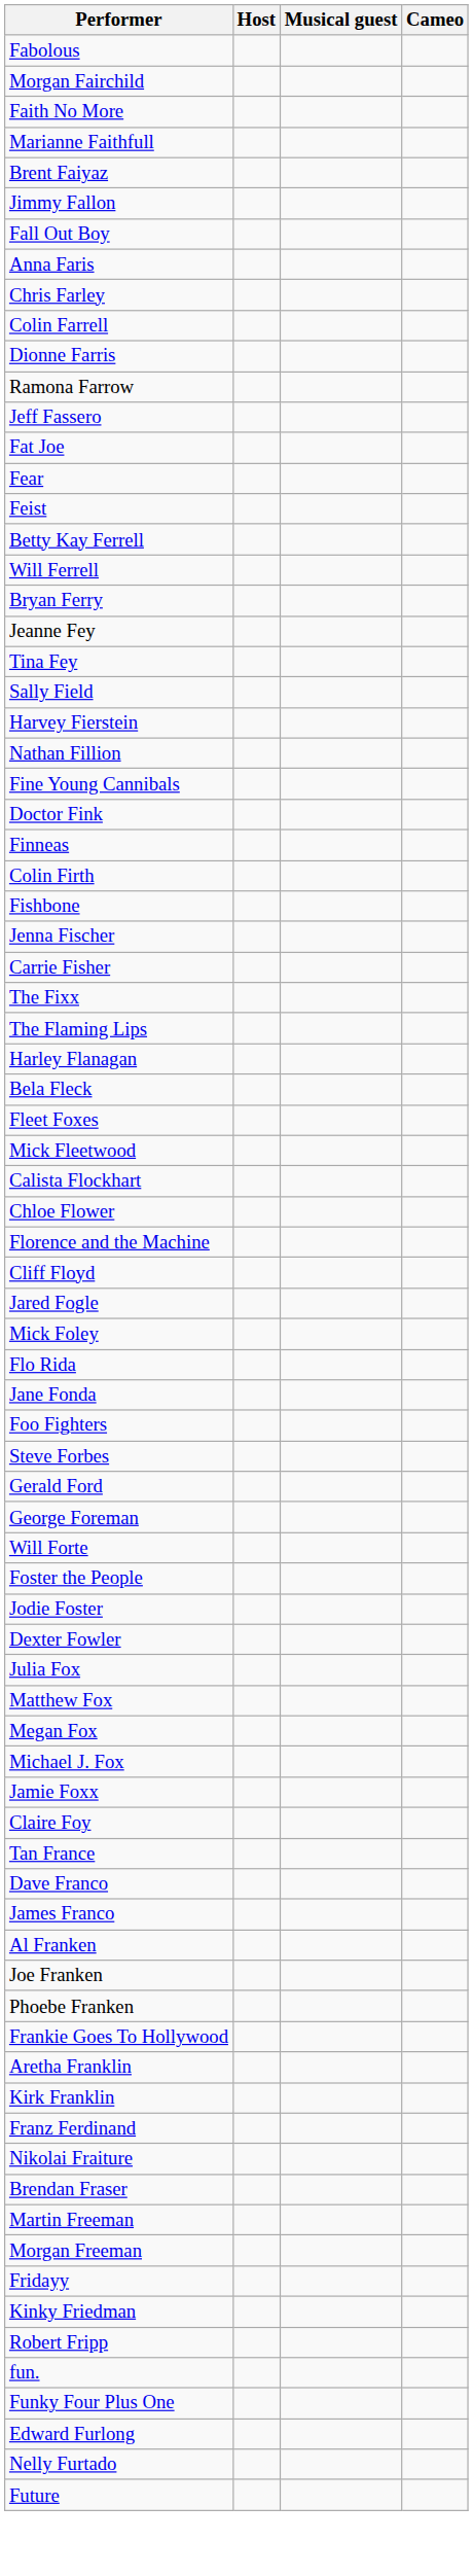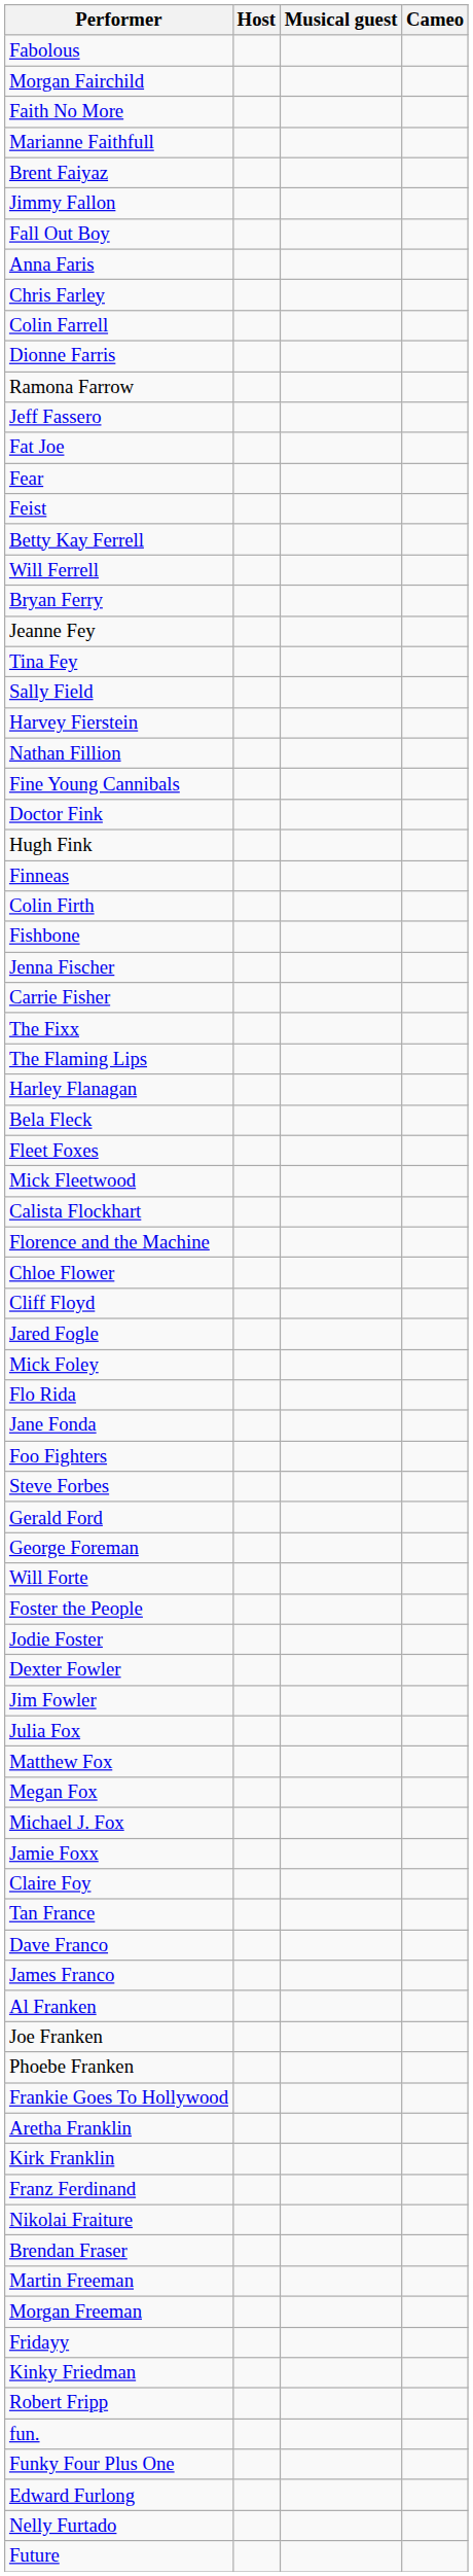+ row: Hugh Fink
rows swapped: Florence and the Machine <-> Chloe Flower
+ row: Jim Fowler
